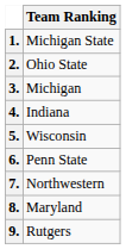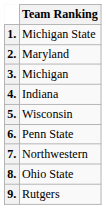2. | Team Ranking: Ohio State -> Maryland
8. | Team Ranking: Maryland -> Ohio State
